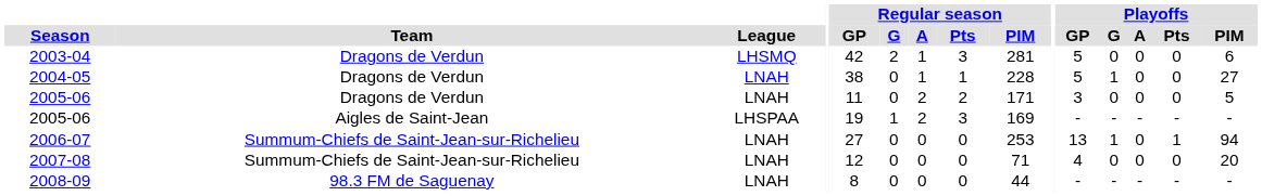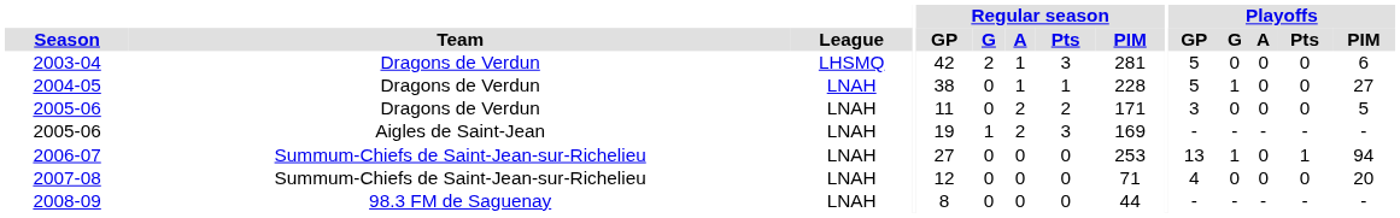2005-06 / Aigles de Saint-Jean | League: LHSPAA -> LNAH
